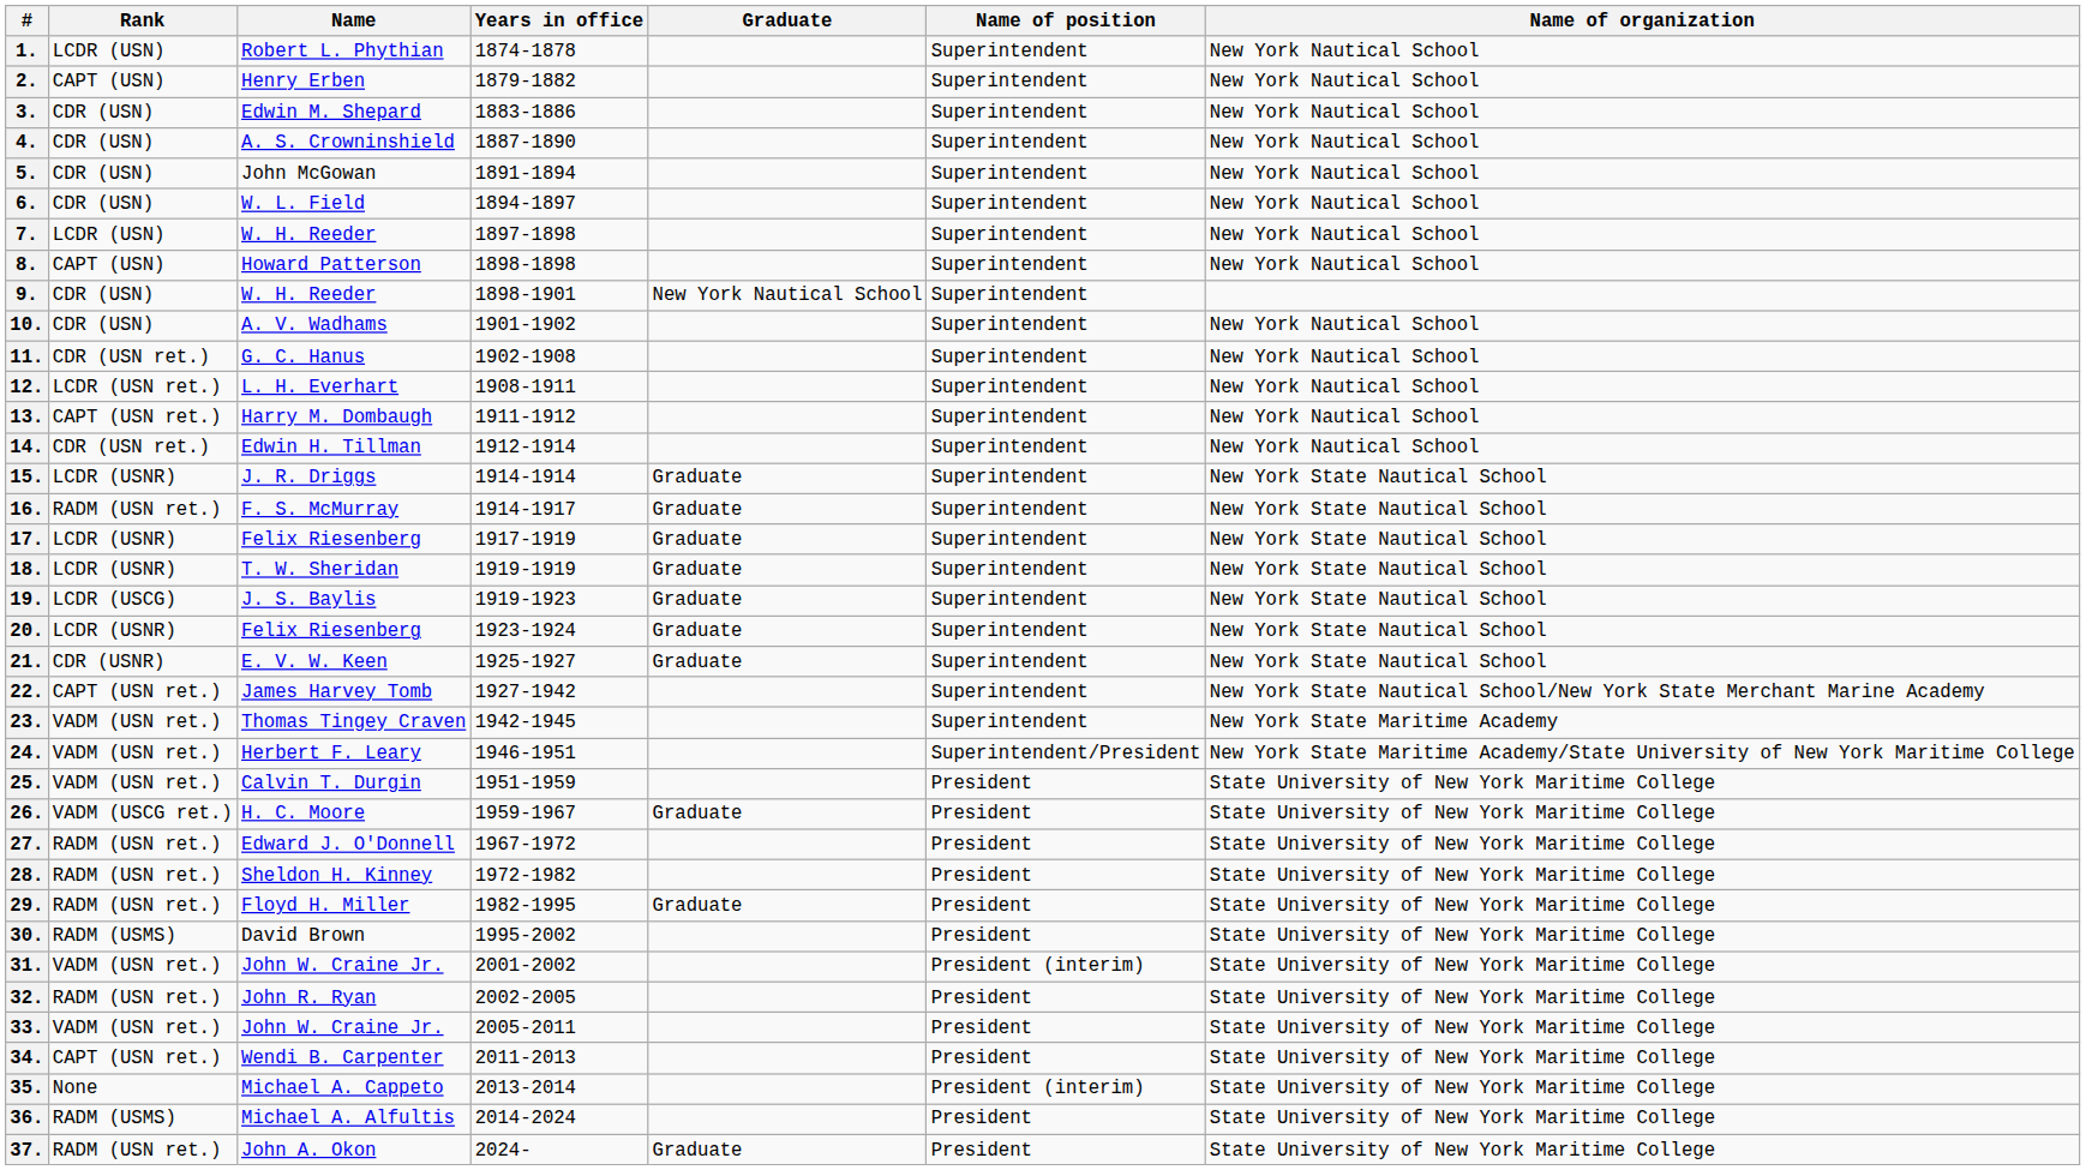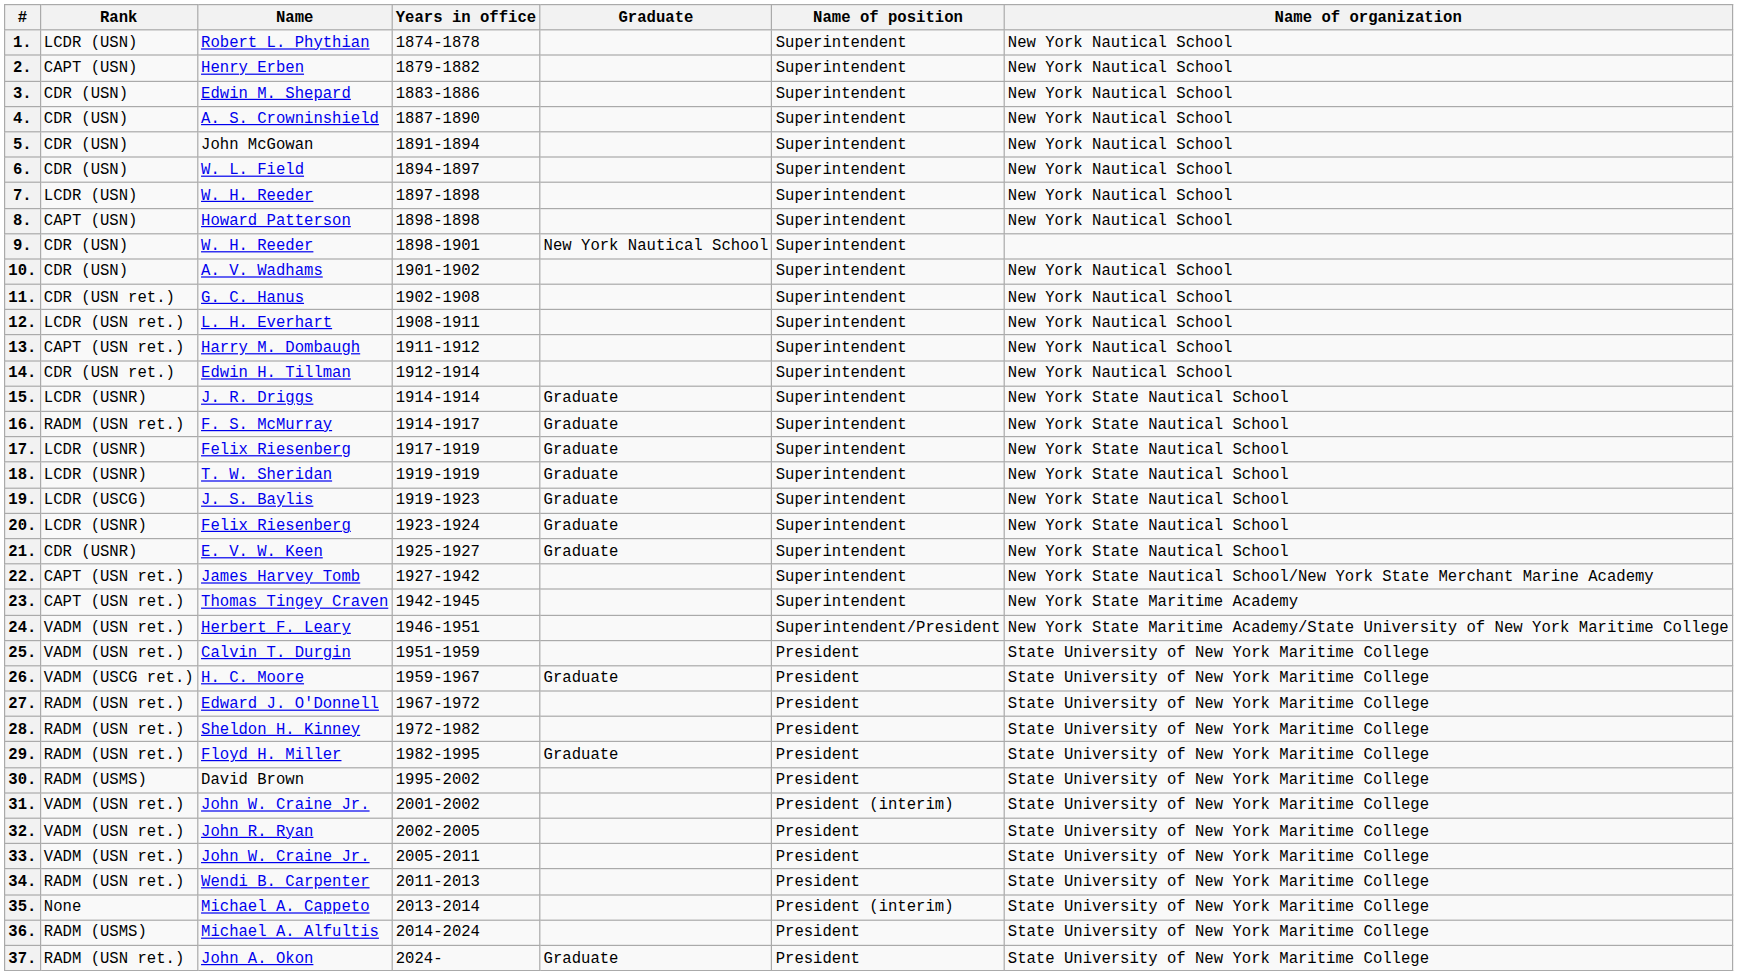23. | Rank: VADM (USN ret.) -> CAPT (USN ret.)
32. | Rank: RADM (USN ret.) -> VADM (USN ret.)
34. | Rank: CAPT (USN ret.) -> RADM (USN ret.)
